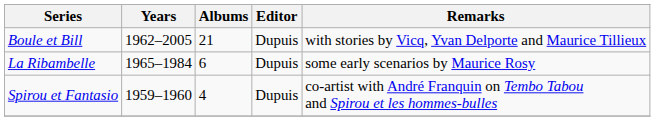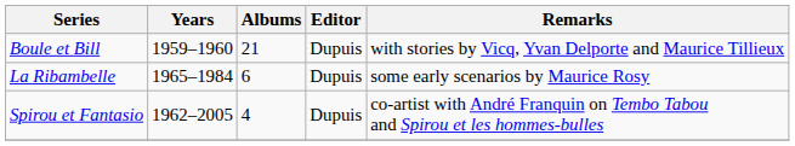Boule et Bill | Years: 1962–2005 -> 1959–1960
Spirou et Fantasio | Years: 1959–1960 -> 1962–2005
